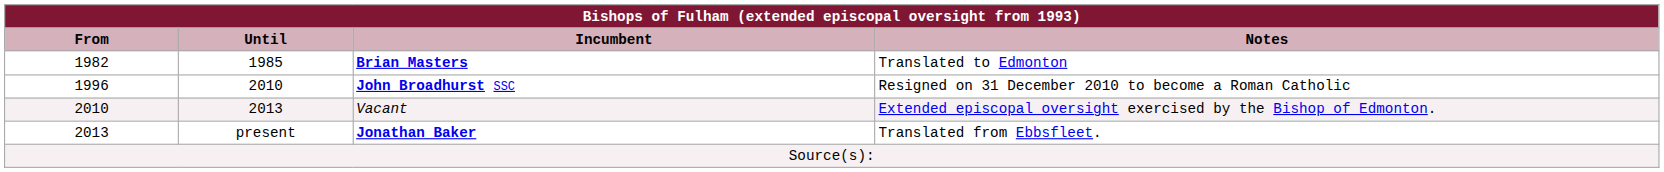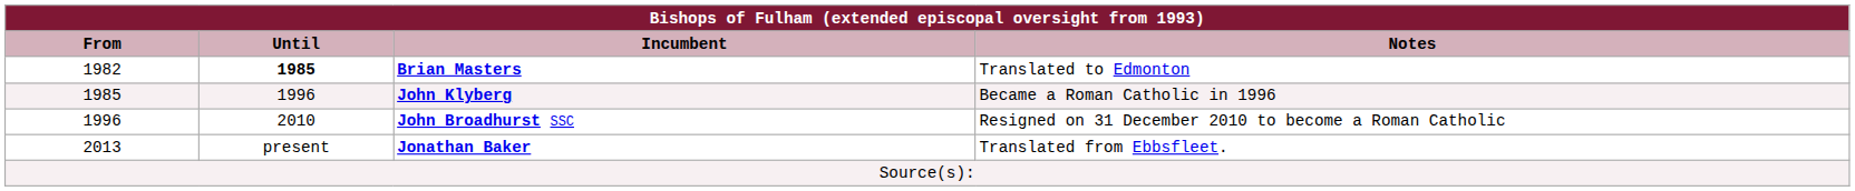Brian Masters | Until: normal -> bold
+ row: 1985 | 1996 | John Klyberg | Became a Roman Catholic in 1996
- row: 2010 | 2013 | Vacant | Extended episcopal oversight exercised by the Bishop of Edmonton.
